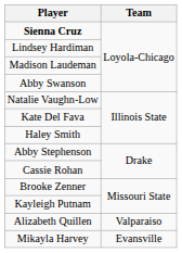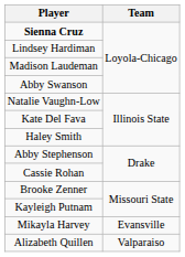rows swapped: Alizabeth Quillen <-> Mikayla Harvey
